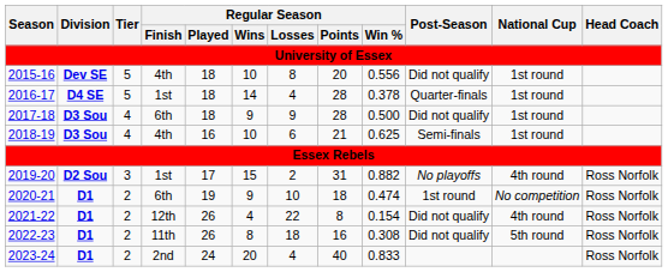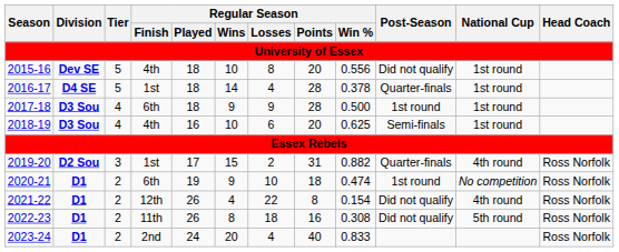2017-18 | Post-Season: Did not qualify -> 1st round
2018-19 | Regular Season / Points: 21 -> 20
2019-20 | Post-Season: No playoffs -> Quarter-finals
